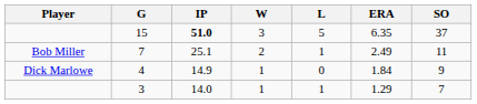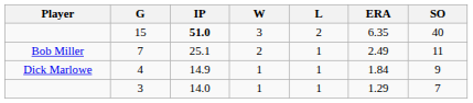15 | L: 5 -> 2
15 | SO: 37 -> 40
4 | L: 0 -> 1
